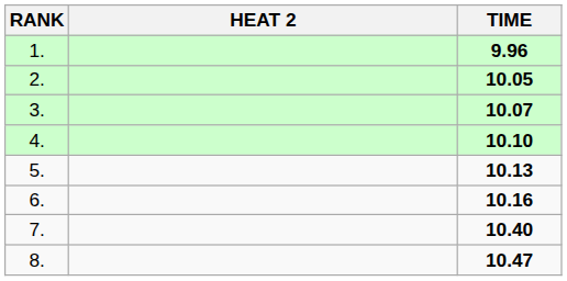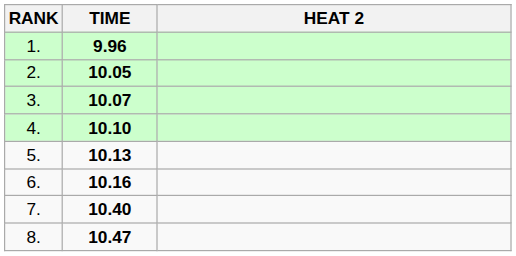columns swapped: HEAT 2 <-> TIME
